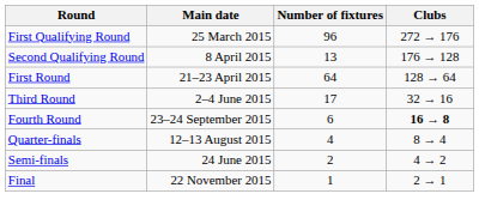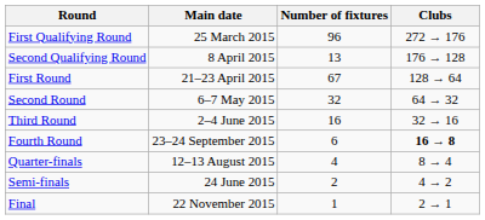First Round | Number of fixtures: 64 -> 67
+ row: Second Round | 6–7 May 2015 | 32 | 64 → 32
Third Round | Number of fixtures: 17 -> 16
